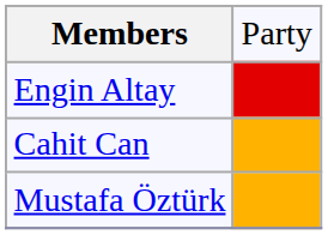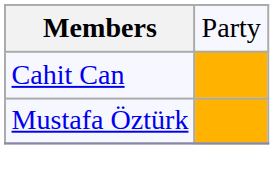- row: Engin Altay
